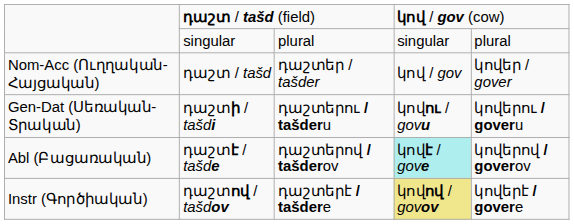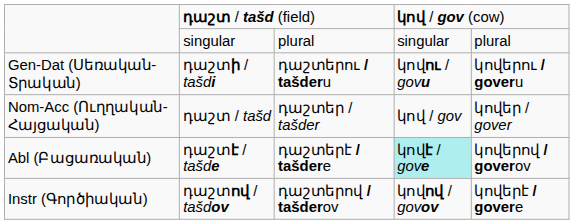rows swapped: Nom-Acc (Ուղղական-Հայցական) <-> Gen-Dat (Սեռական-Տրական)
Abl (Բացառական) | column 3: դաշտերով / tašderov -> դաշտերէ / tašdere
Instr (Գործիական) | column 3: դաշտերէ / tašdere -> դաշտերով / tašderov
Instr (Գործիական) | column 4: khaki background -> no background
